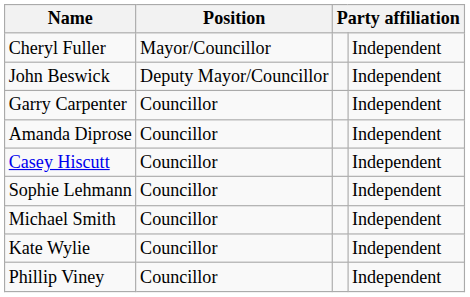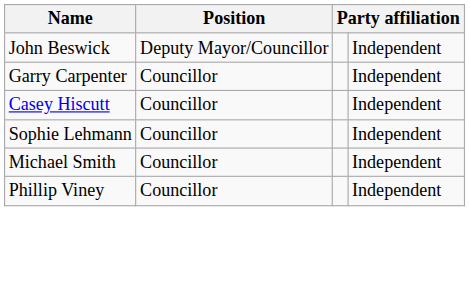- row: Cheryl Fuller | Mayor/Councillor | Independent
- row: Amanda Diprose | Councillor | Independent
- row: Kate Wylie | Councillor | Independent
